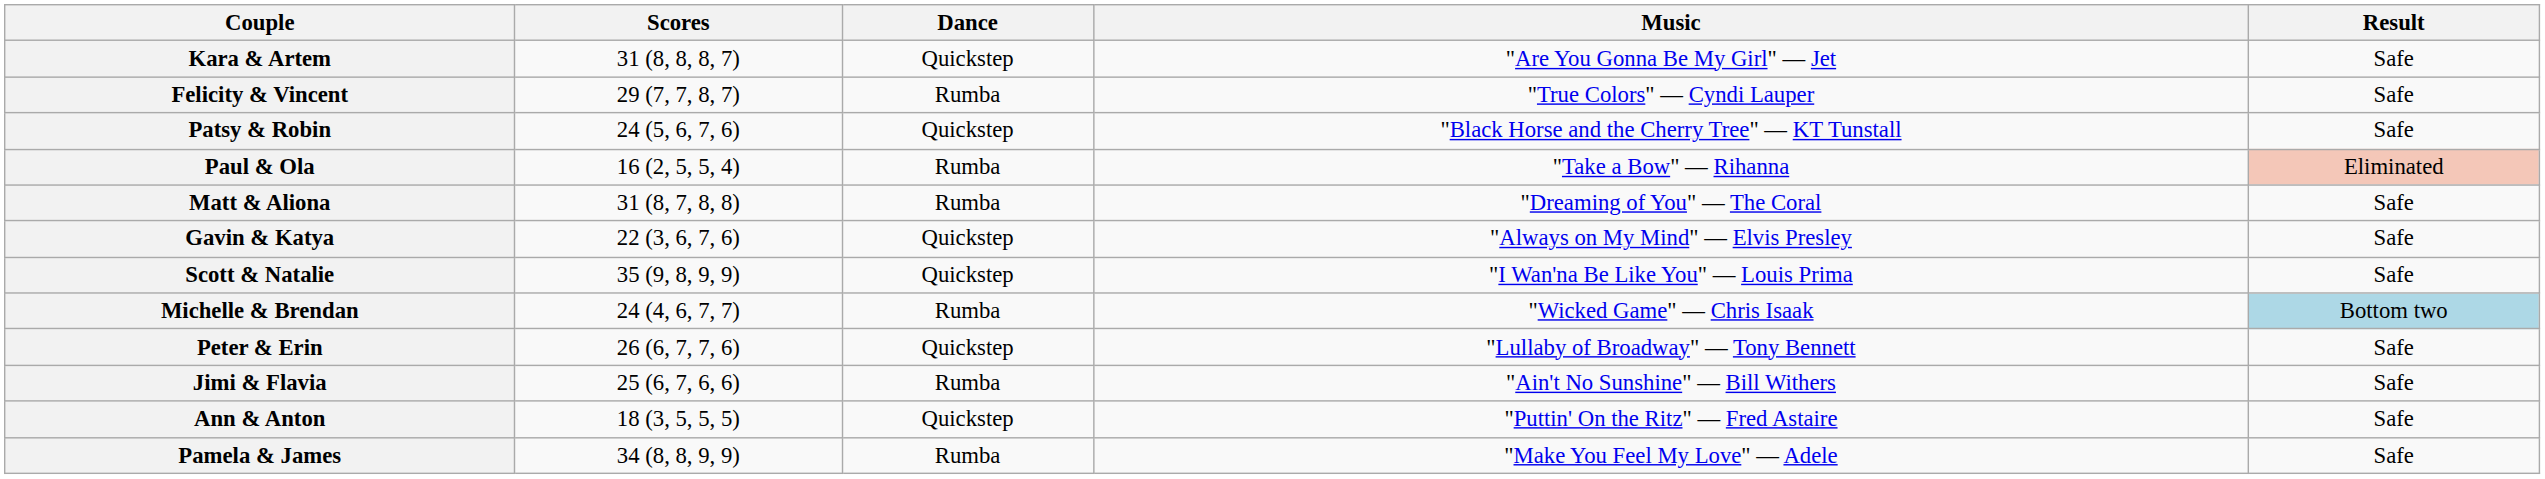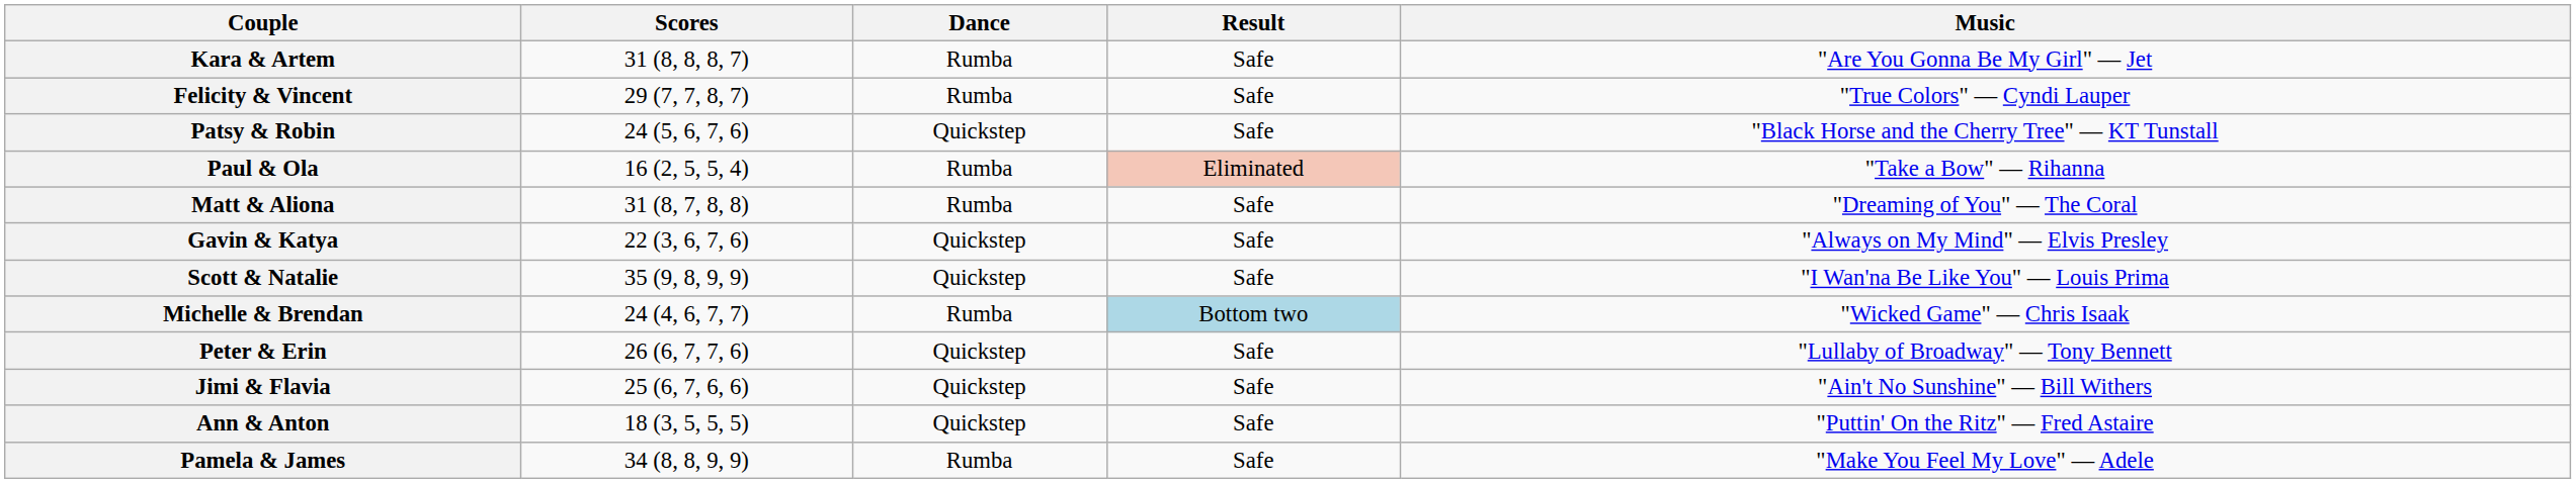columns swapped: Music <-> Result
Kara & Artem | Dance: Quickstep -> Rumba
Jimi & Flavia | Dance: Rumba -> Quickstep
